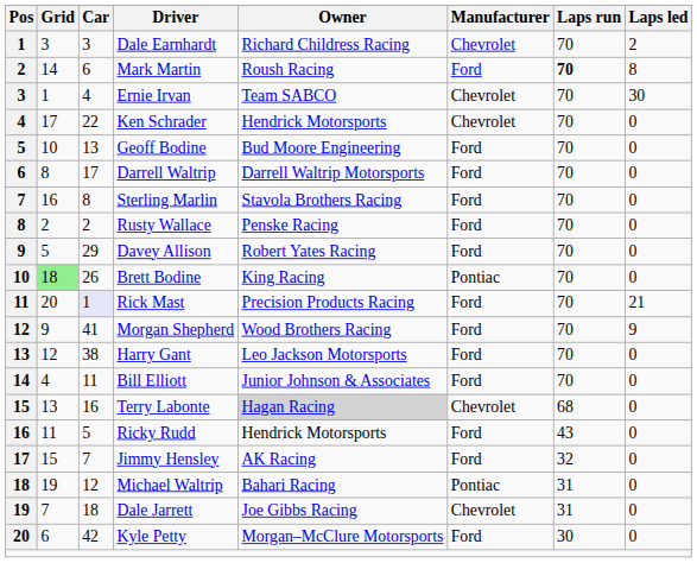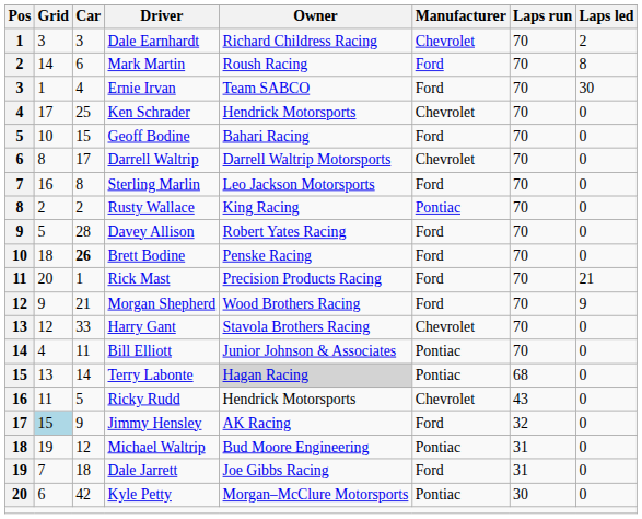Mark Martin | Laps run: bold -> normal
Ernie Irvan | Manufacturer: Chevrolet -> Ford
Ken Schrader | Car: 22 -> 25
Geoff Bodine | Car: 13 -> 15
Geoff Bodine | Owner: Bud Moore Engineering -> Bahari Racing
Darrell Waltrip | Manufacturer: Ford -> Chevrolet
Sterling Marlin | Owner: Stavola Brothers Racing -> Leo Jackson Motorsports
Rusty Wallace | Owner: Penske Racing -> King Racing
Rusty Wallace | Manufacturer: Ford -> Pontiac
Davey Allison | Car: 29 -> 28
Brett Bodine | Grid: lightgreen background -> no background
Brett Bodine | Car: normal -> bold
Brett Bodine | Owner: King Racing -> Penske Racing
Brett Bodine | Manufacturer: Pontiac -> Ford
Rick Mast | Car: lavender background -> no background
Morgan Shepherd | Car: 41 -> 21
Harry Gant | Car: 38 -> 33
Harry Gant | Owner: Leo Jackson Motorsports -> Stavola Brothers Racing
Harry Gant | Manufacturer: Ford -> Chevrolet
Bill Elliott | Manufacturer: Ford -> Pontiac
Terry Labonte | Car: 16 -> 14
Terry Labonte | Manufacturer: Chevrolet -> Pontiac
Ricky Rudd | Manufacturer: Ford -> Chevrolet
Jimmy Hensley | Grid: no background -> lightblue background
Jimmy Hensley | Car: 7 -> 9
Michael Waltrip | Owner: Bahari Racing -> Bud Moore Engineering
Dale Jarrett | Manufacturer: Chevrolet -> Ford
Kyle Petty | Manufacturer: Ford -> Pontiac
